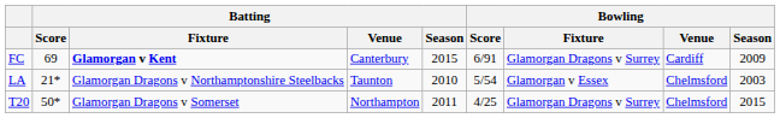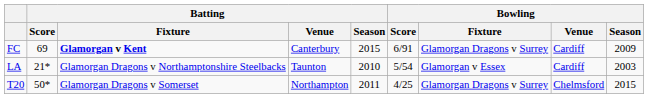LA | Bowling / Venue: Chelmsford -> Cardiff
